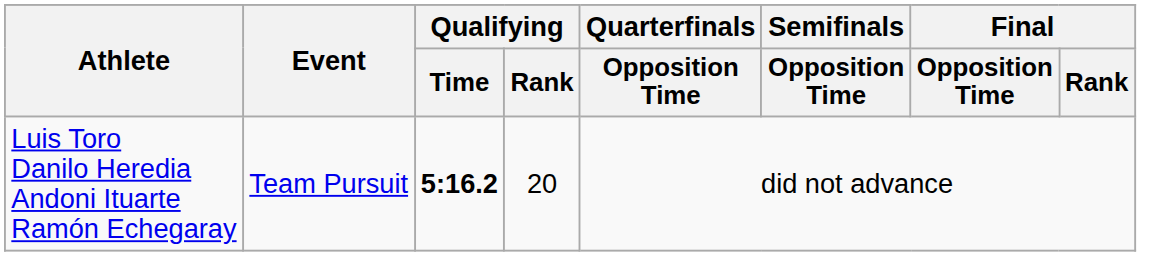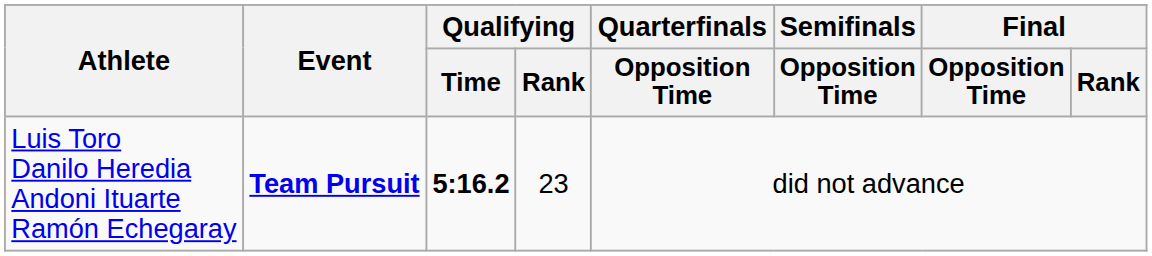Luis Toro Danilo Heredia Andoni Ituarte Ramón Echegaray | Event: normal -> bold
Luis Toro Danilo Heredia Andoni Ituarte Ramón Echegaray | Qualifying / Rank: 20 -> 23
